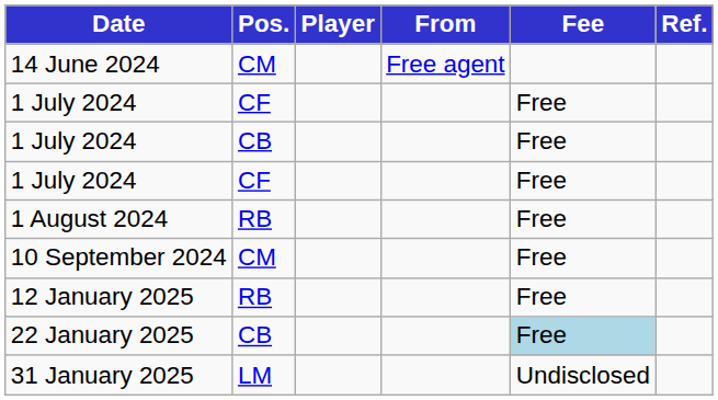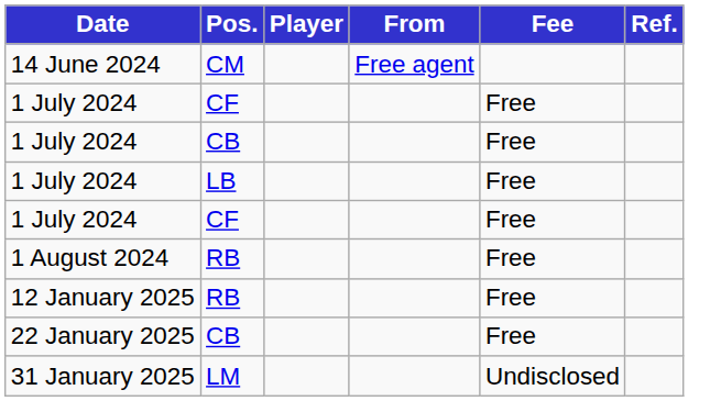+ row: 1 July 2024 | LB | Free
- row: 10 September 2024 | CM | Free
22 January 2025 | Fee: lightblue background -> no background
